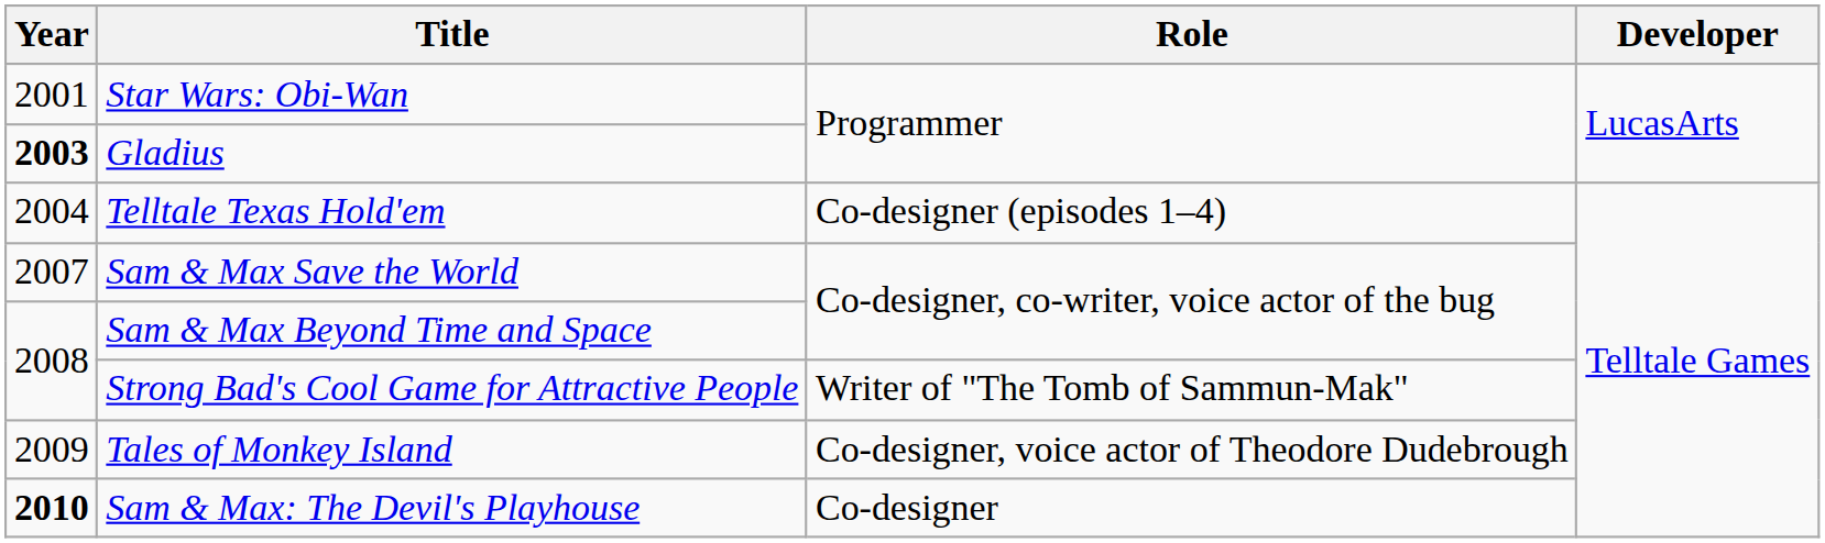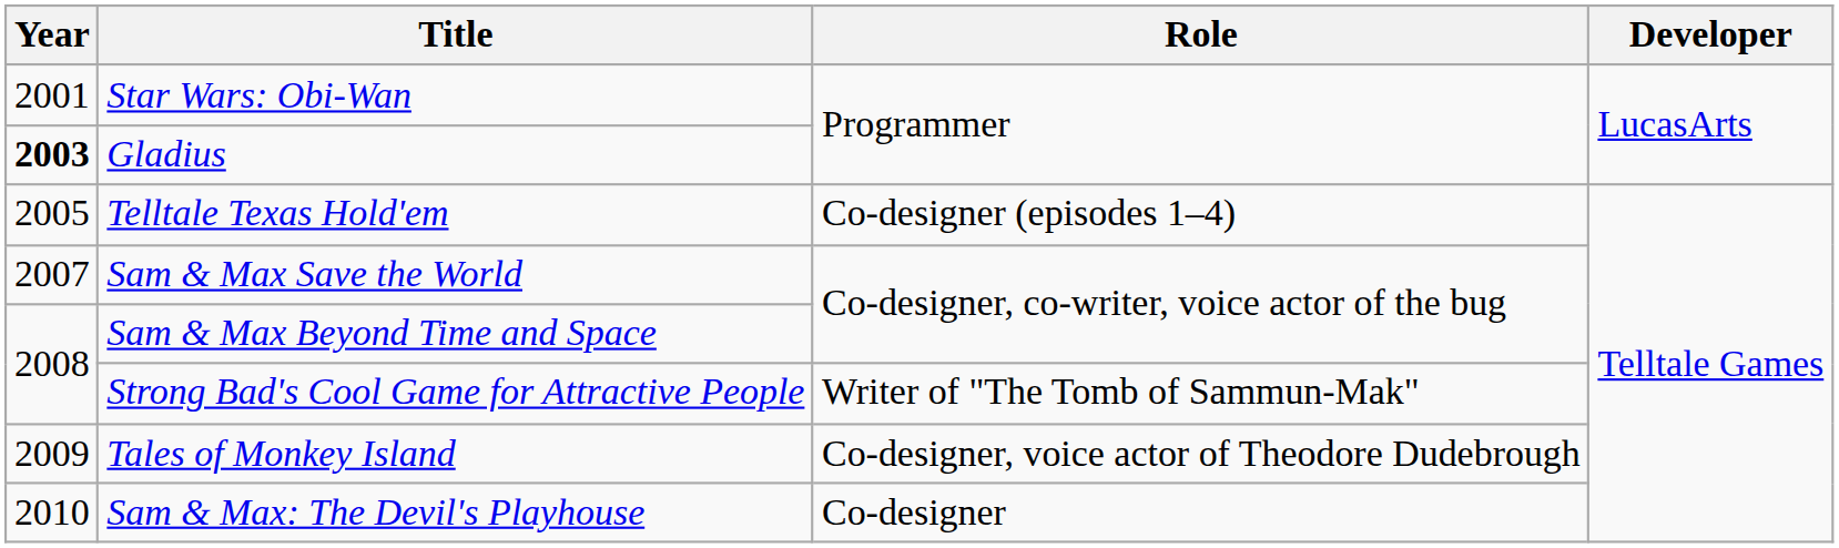Telltale Texas Hold'em | Year: 2004 -> 2005
Sam & Max: The Devil's Playhouse | Year: bold -> normal
